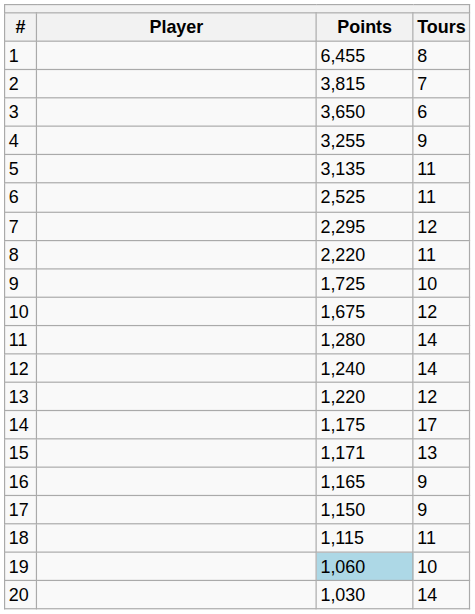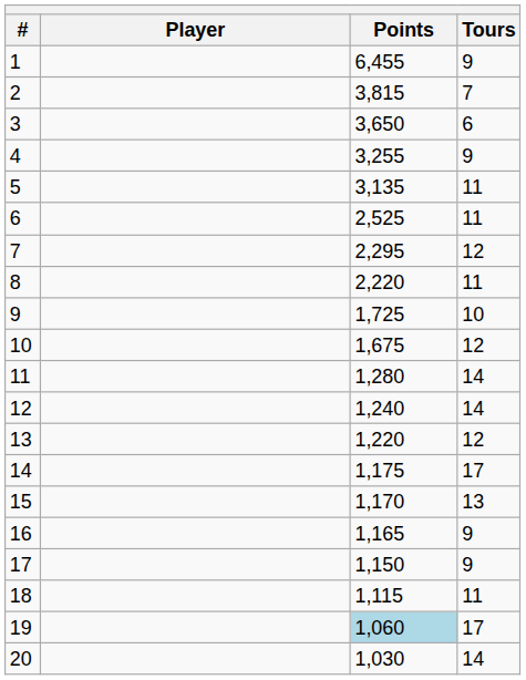1 | Tours: 8 -> 9
15 | Points: 1,171 -> 1,170
19 | Tours: 10 -> 17
